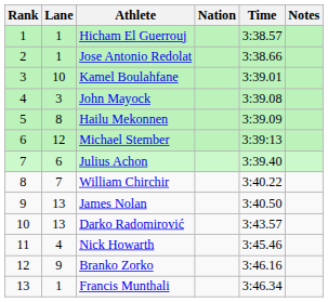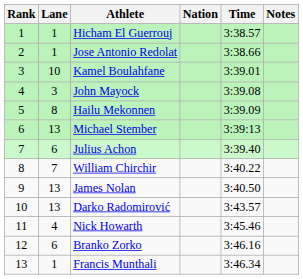Michael Stember | Lane: 12 -> 13
Branko Zorko | Lane: 9 -> 6
